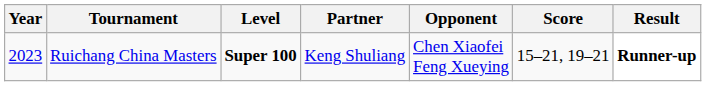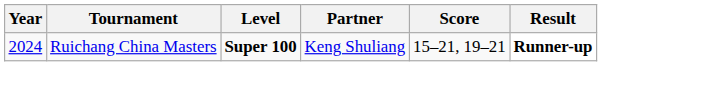- column: Opponent | Chen Xiaofei Feng Xueying
Ruichang China Masters | Year: 2023 -> 2024
